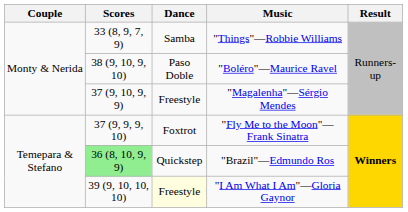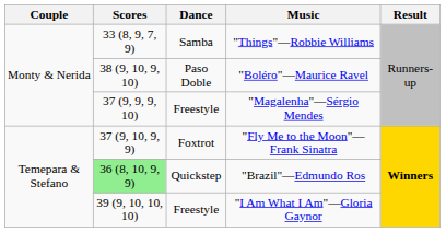"Magalenha"—Sérgio Mendes | Scores: 37 (9, 10, 9, 9) -> 37 (9, 9, 9, 10)
"Fly Me to the Moon"—Frank Sinatra | Scores: 37 (9, 9, 9, 10) -> 37 (9, 10, 9, 9)
"I Am What I Am"—Gloria Gaynor | Dance: lightyellow background -> no background
